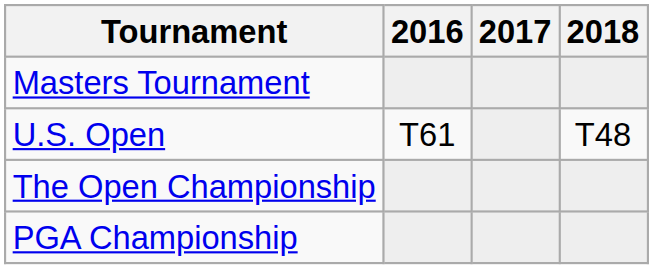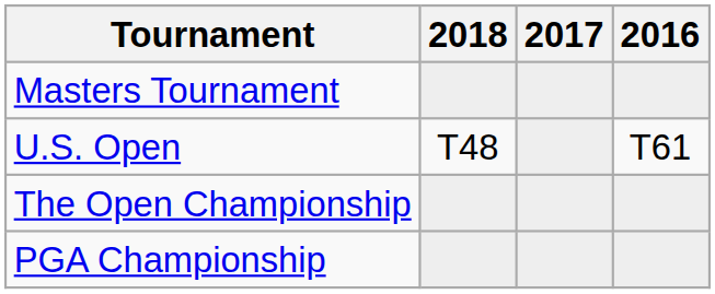columns swapped: 2016 <-> 2018
